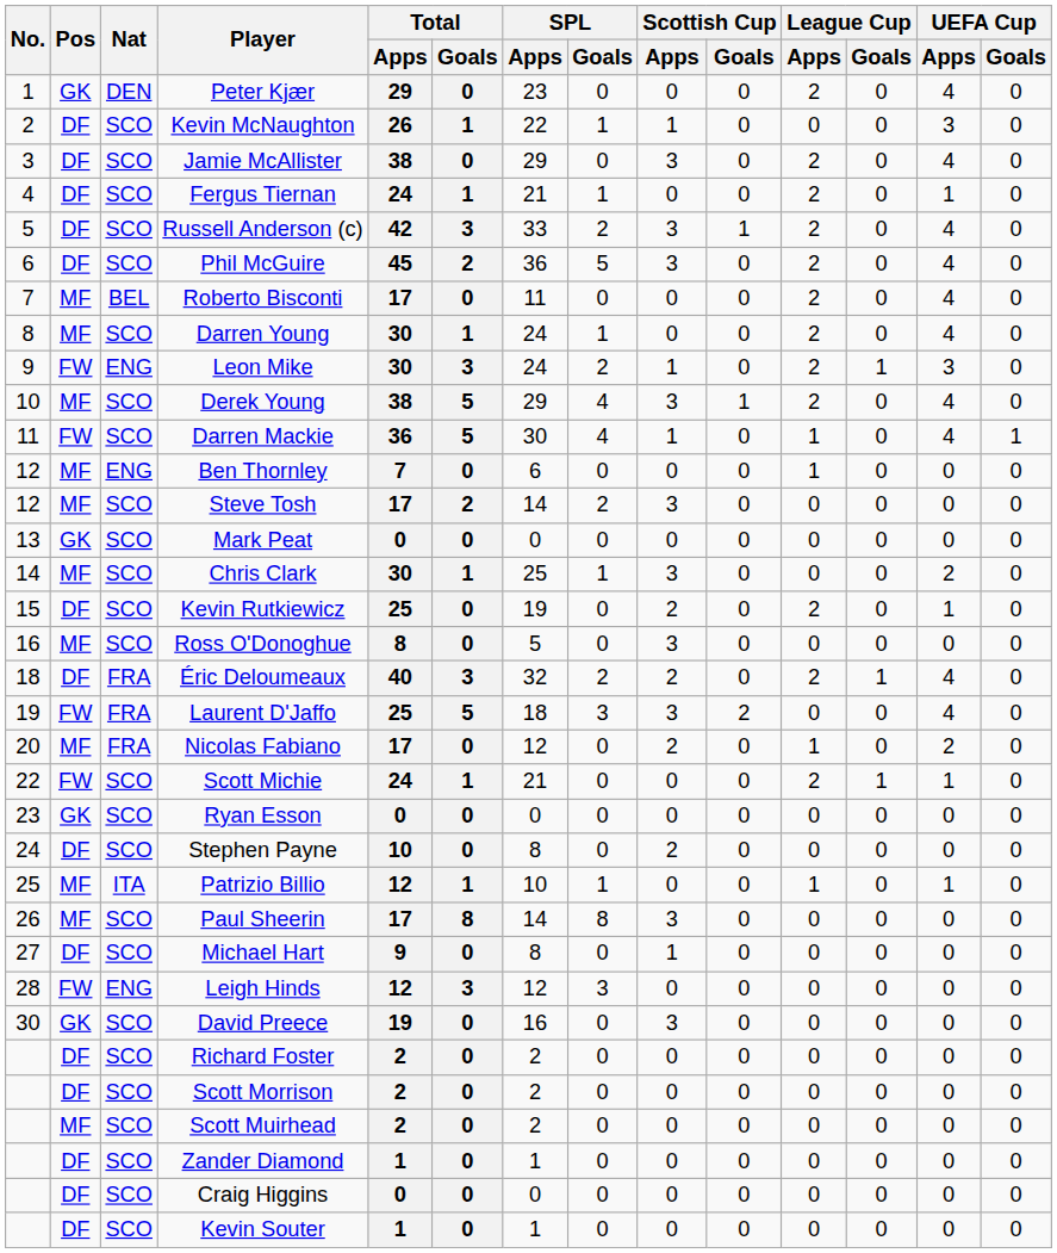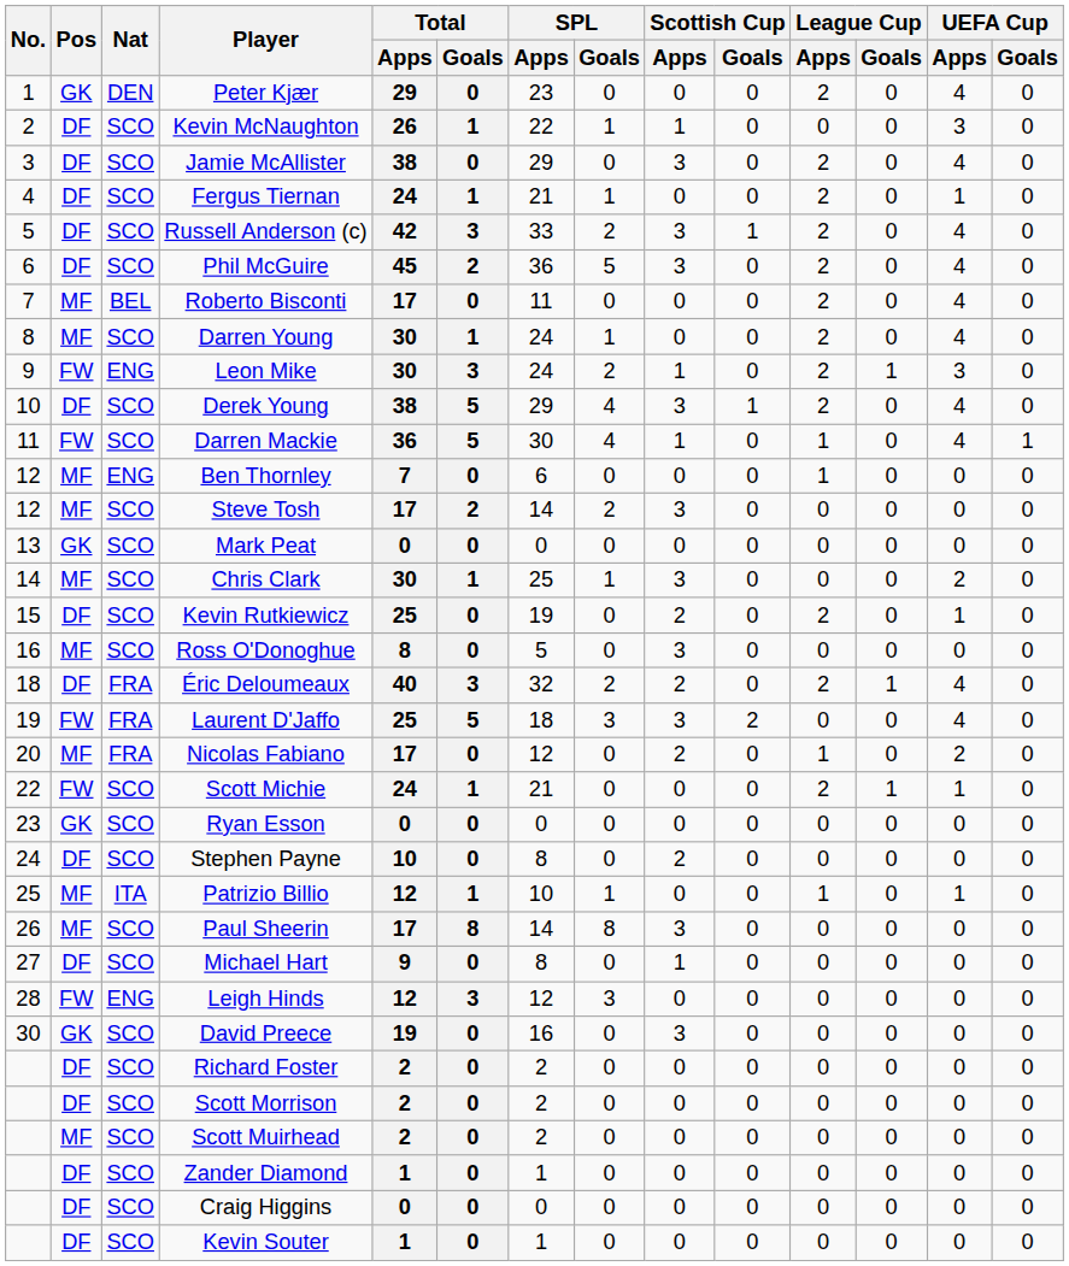Derek Young | Pos: MF -> DF
